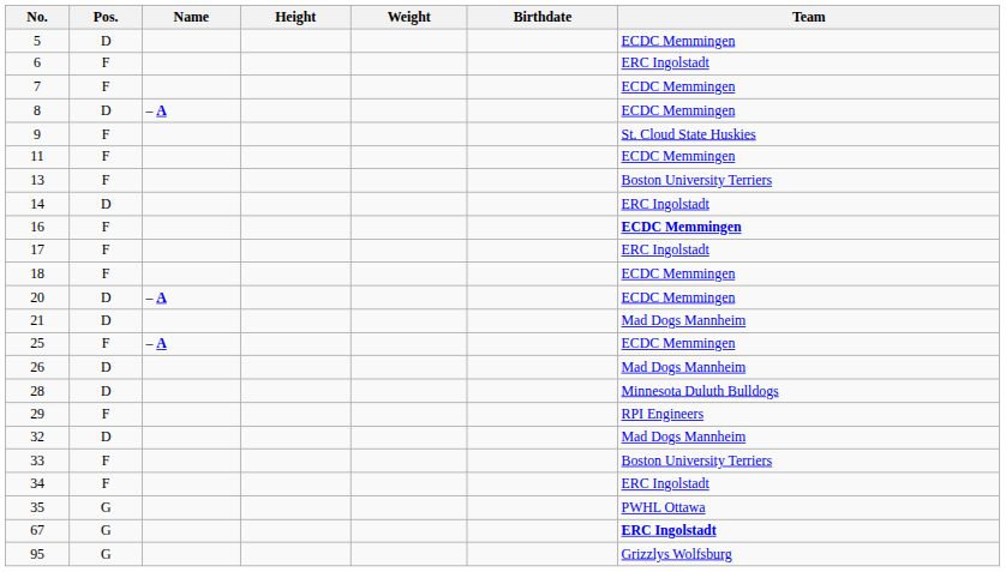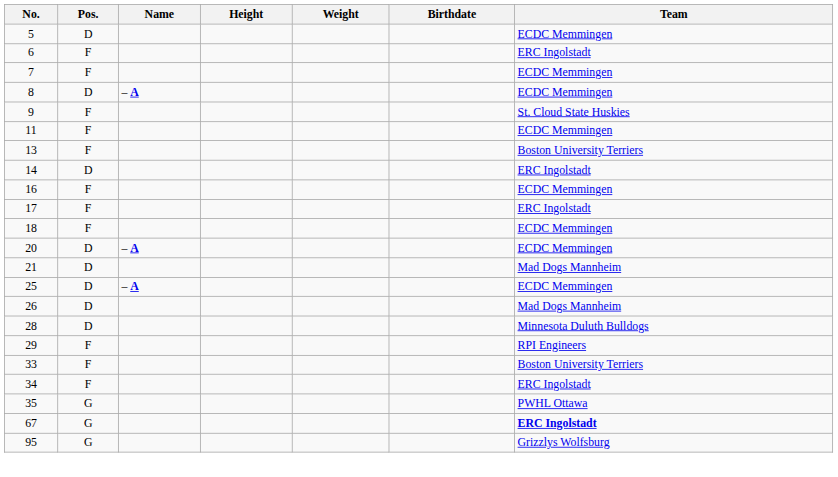16 | Team: bold -> normal
25 | Pos.: F -> D
- row: 32 | D | Mad Dogs Mannheim
